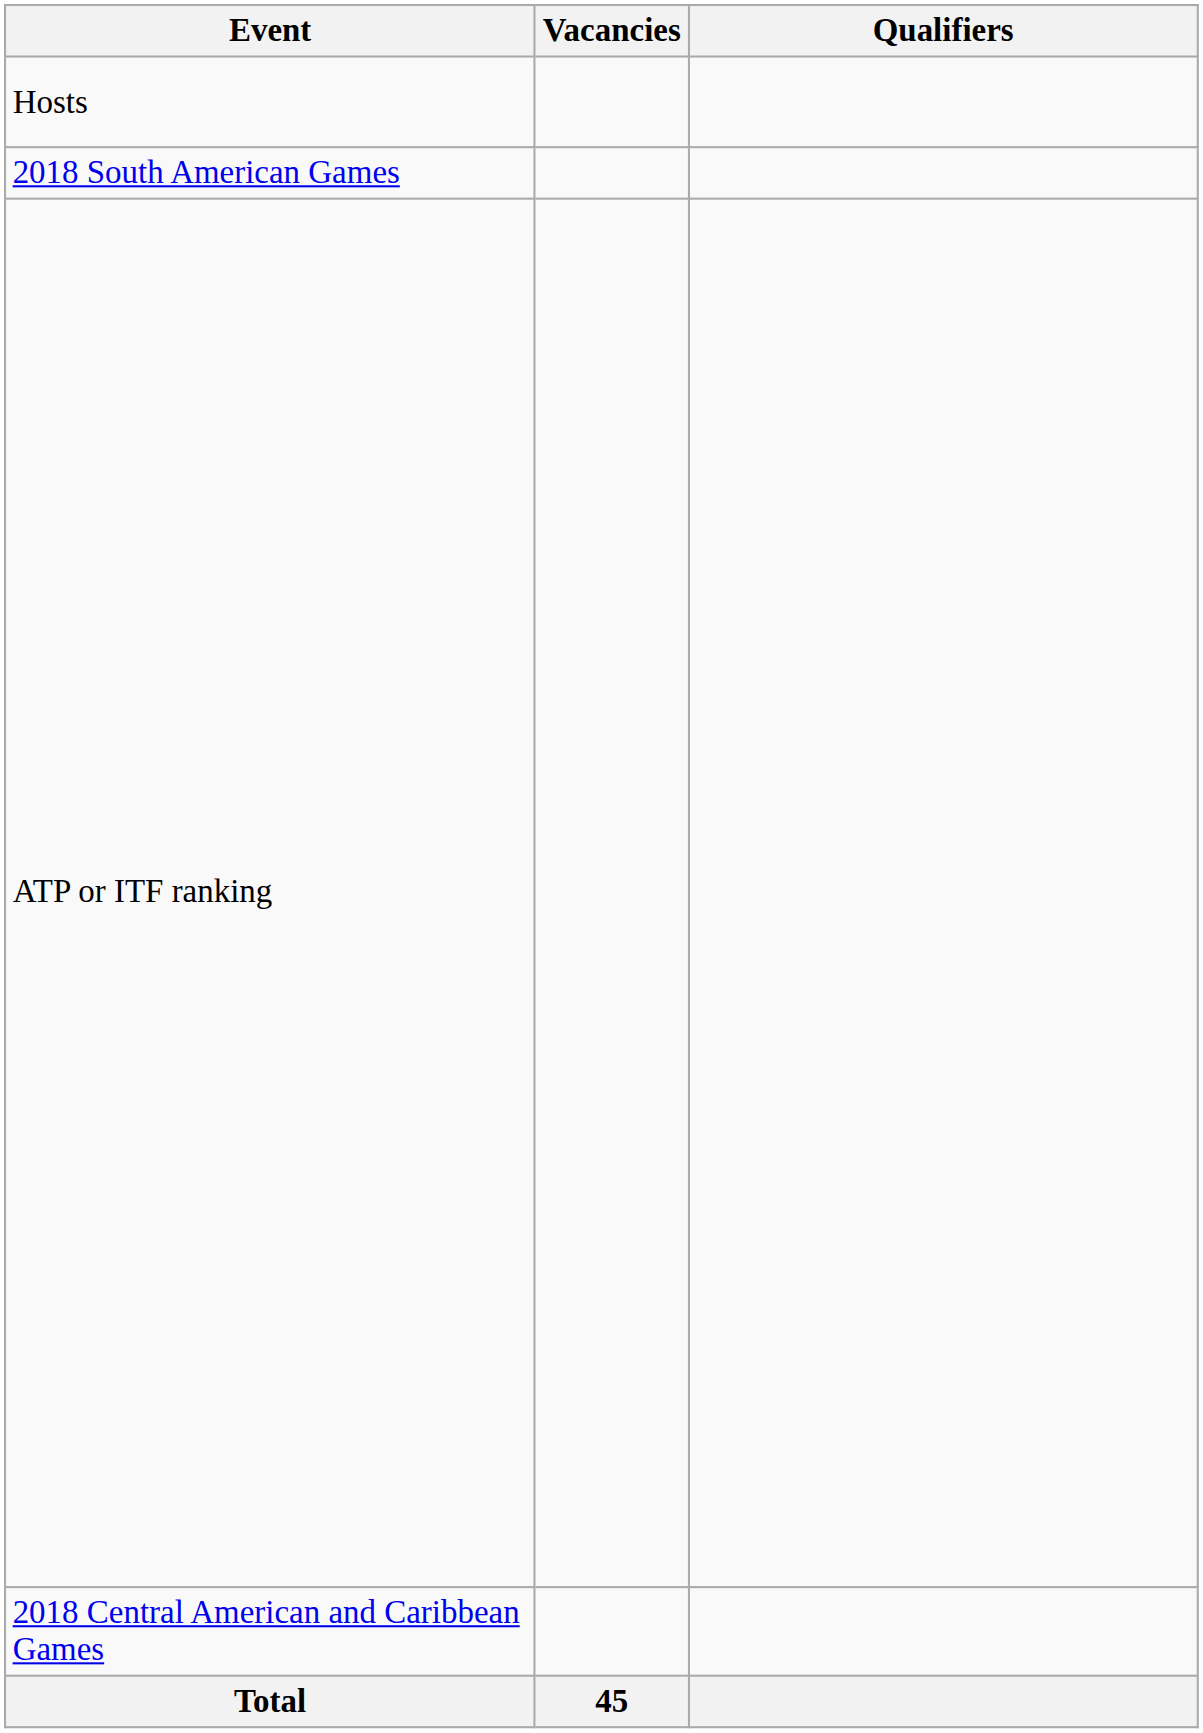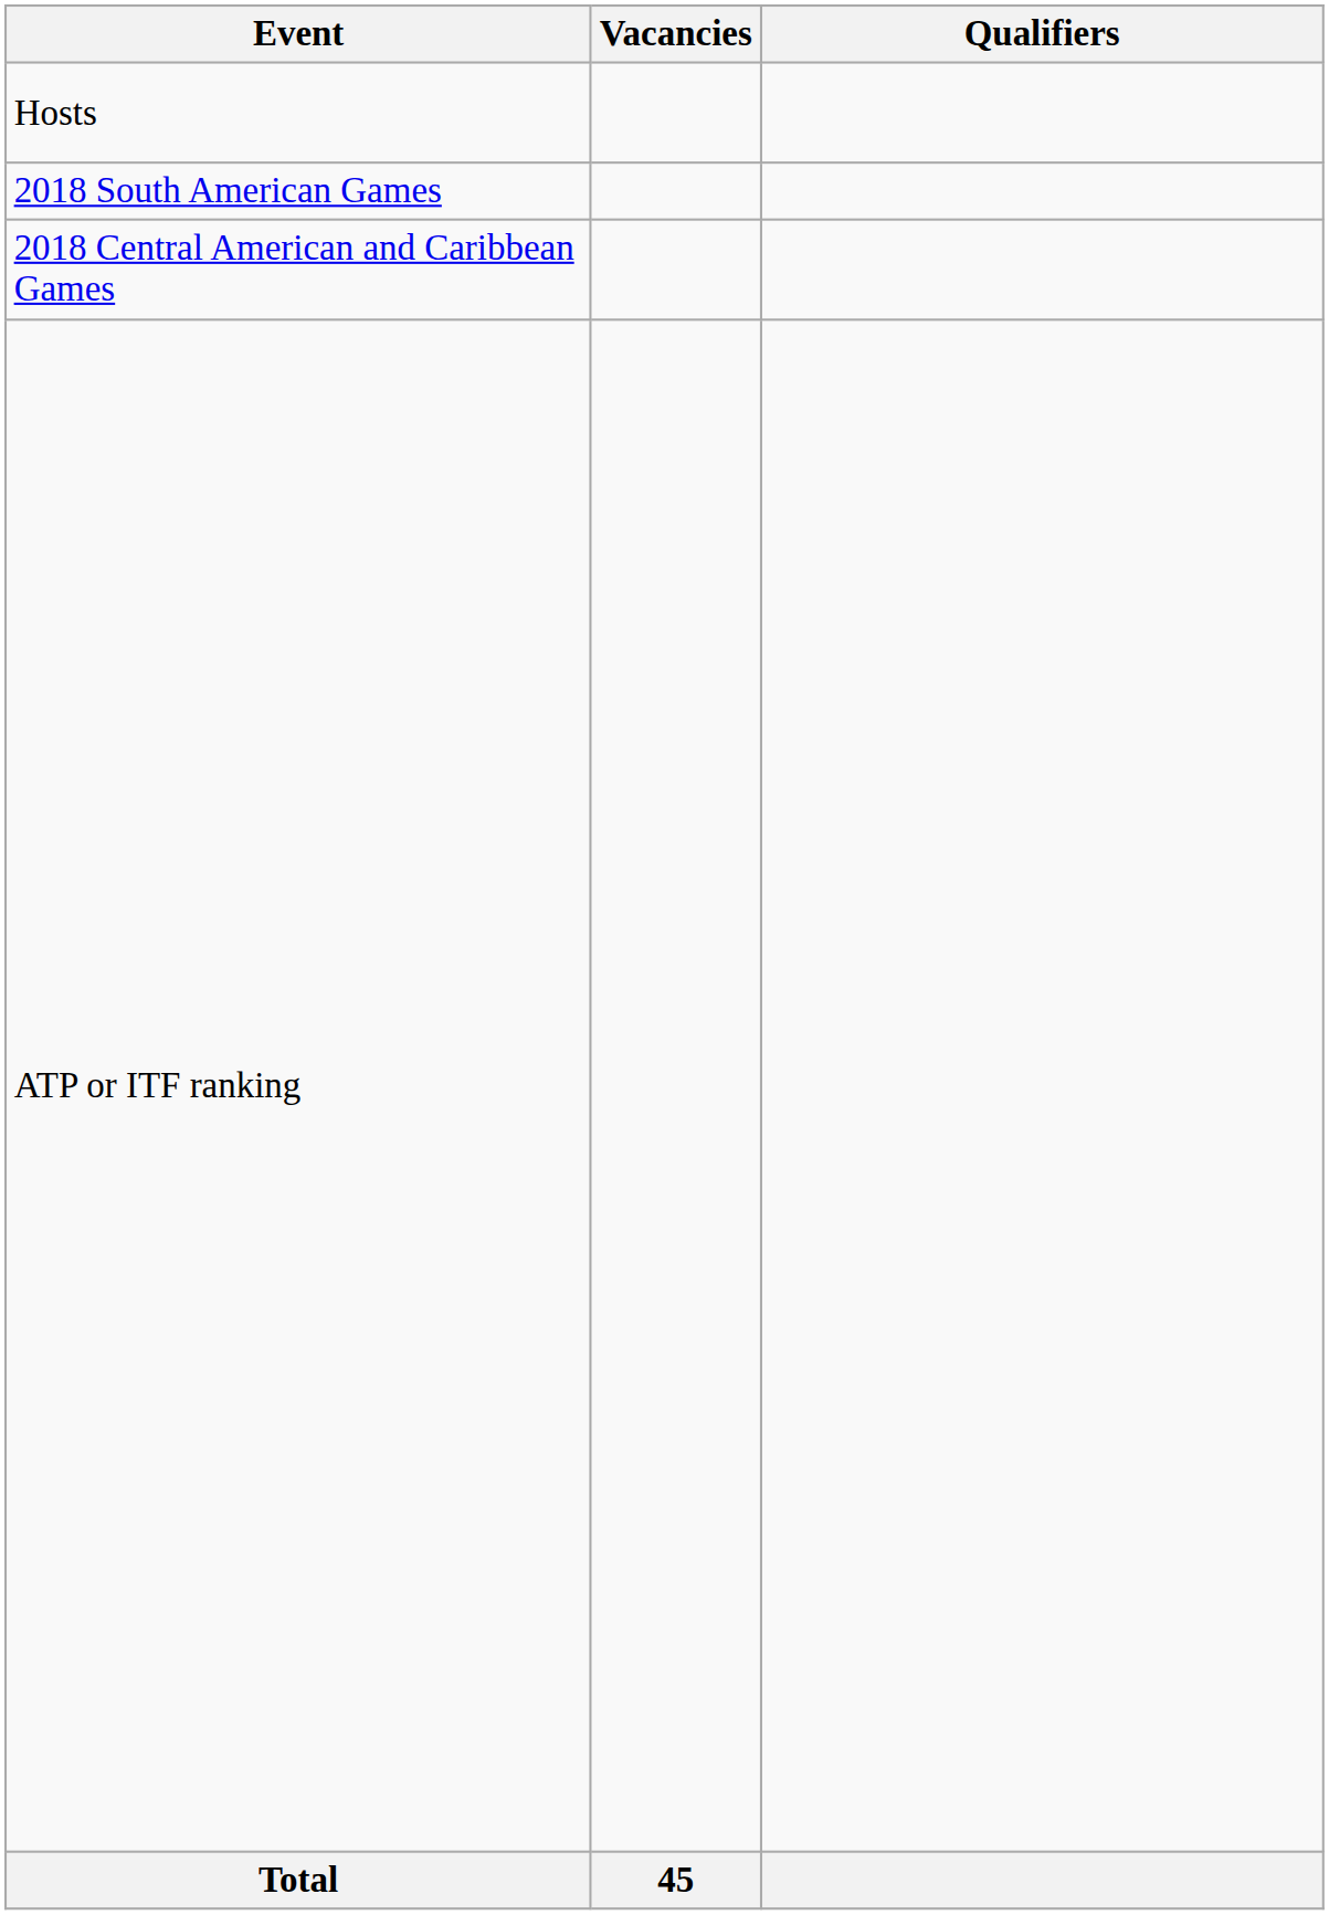rows swapped: 2018 Central American and Caribbean Games <-> ATP or ITF ranking
